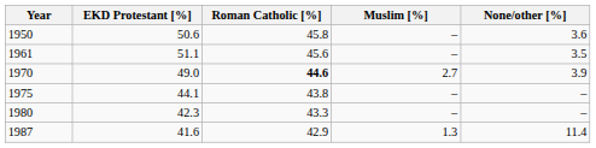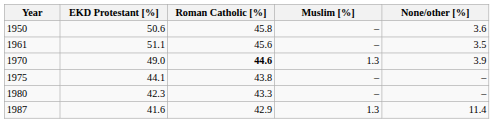1970 | Muslim [%]: 2.7 -> 1.3
